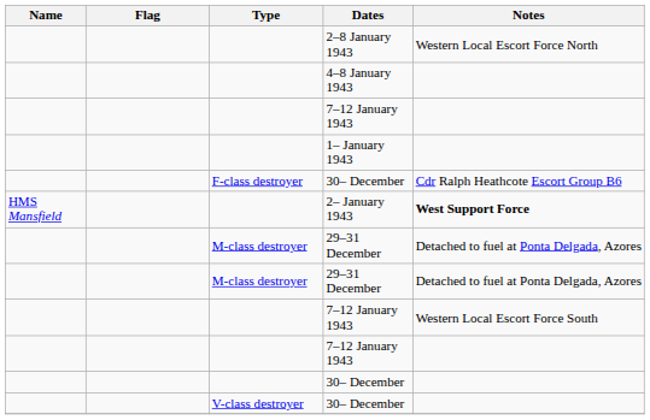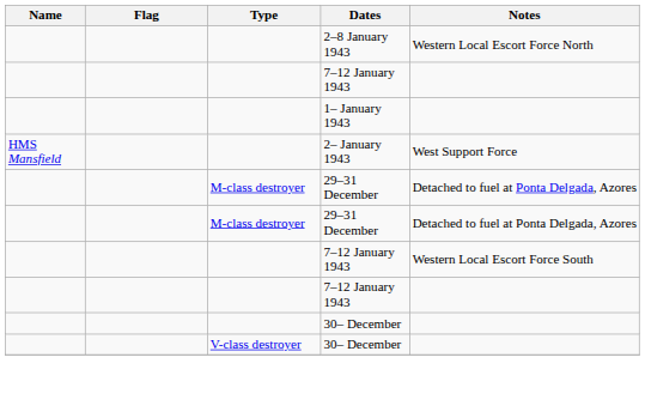- row: 4–8 January 1943
- row: F-class destroyer | 30– December | Cdr Ralph Heathcote Escort Group B6
2– January 1943 | Notes: bold -> normal
